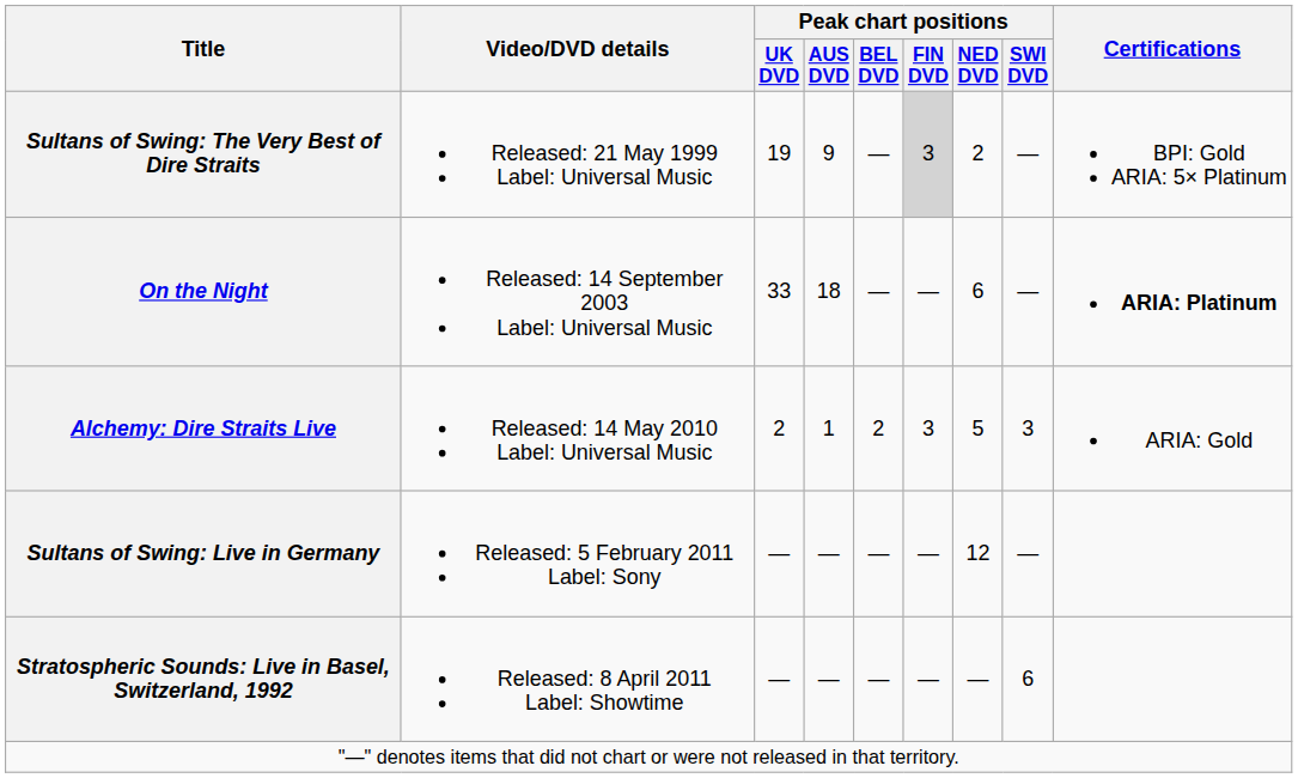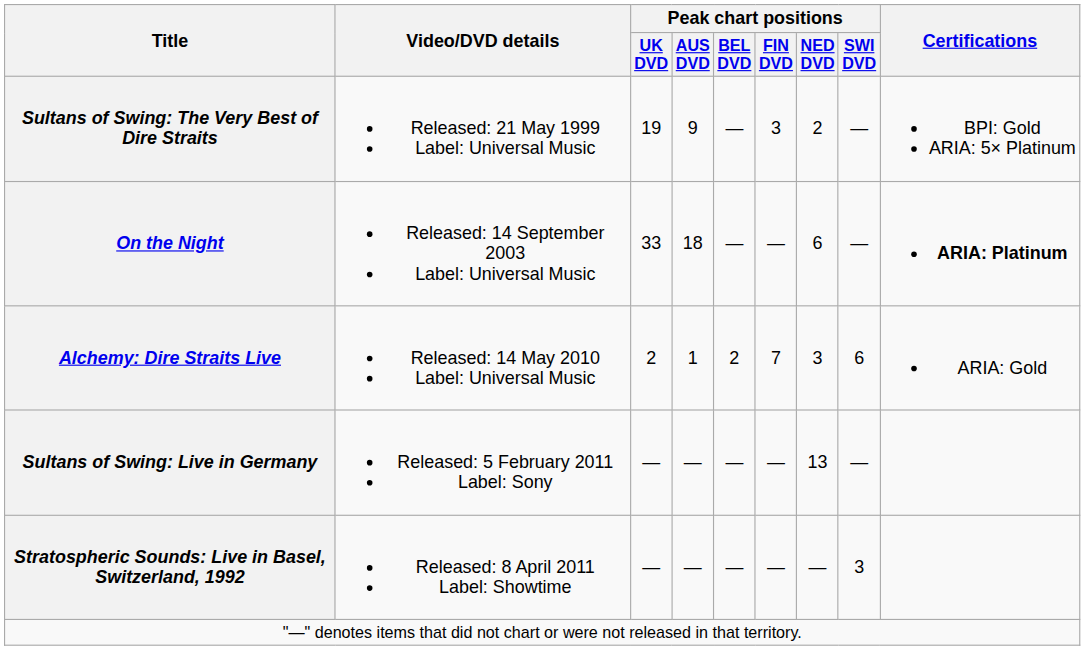Sultans of Swing: The Very Best of Dire Straits | Peak chart positions / FIN DVD: lightgrey background -> no background
Alchemy: Dire Straits Live | Peak chart positions / FIN DVD: 3 -> 7
Alchemy: Dire Straits Live | Peak chart positions / NED DVD: 5 -> 3
Alchemy: Dire Straits Live | Peak chart positions / SWI DVD: 3 -> 6
Sultans of Swing: Live in Germany | Peak chart positions / NED DVD: 12 -> 13
Stratospheric Sounds: Live in Basel, Switzerland, 1992 | Peak chart positions / SWI DVD: 6 -> 3
